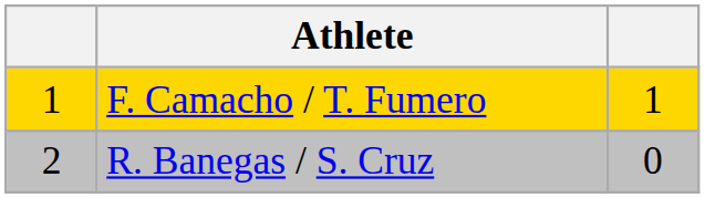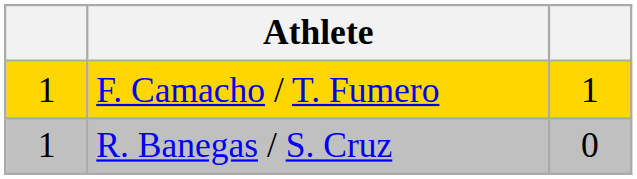R. Banegas / S. Cruz | column 1: 2 -> 1
